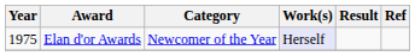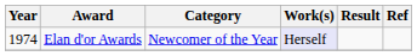Elan d'or Awards | Year: 1975 -> 1974
